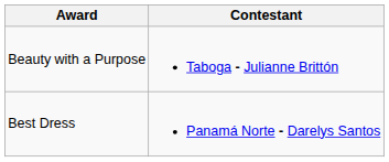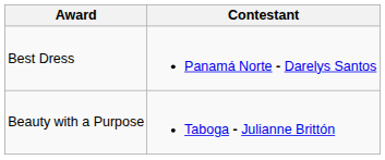rows swapped: Beauty with a Purpose <-> Best Dress
